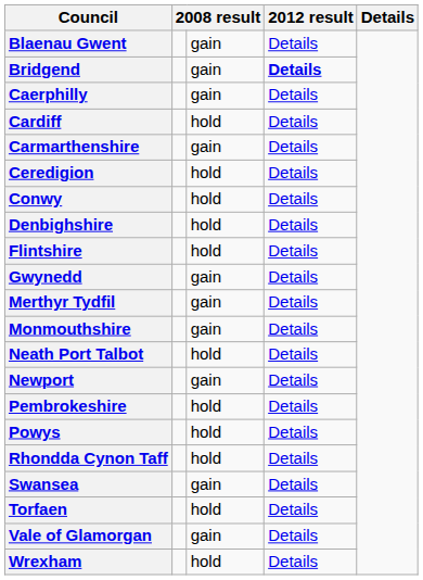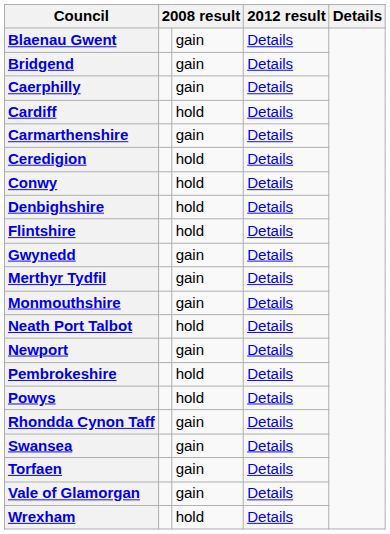Bridgend | column 4: bold -> normal
Rhondda Cynon Taff | column 3: hold -> gain
Torfaen | column 3: hold -> gain
